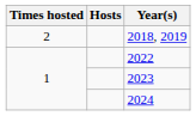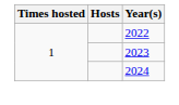- row: 2 | 2018, 2019
